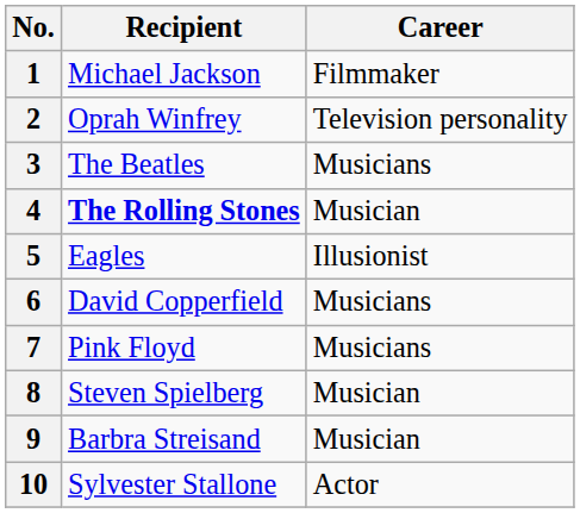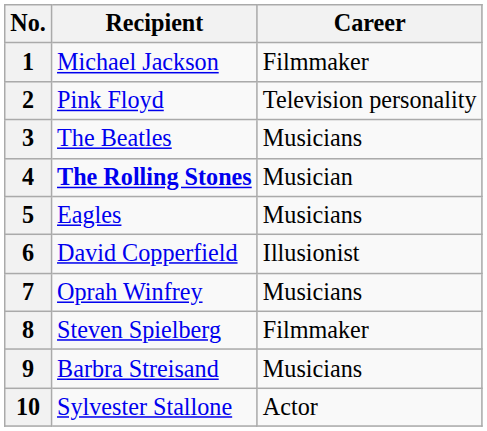2 | Recipient: Oprah Winfrey -> Pink Floyd
5 | Career: Illusionist -> Musicians
6 | Career: Musicians -> Illusionist
7 | Recipient: Pink Floyd -> Oprah Winfrey
8 | Career: Musician -> Filmmaker
9 | Career: Musician -> Musicians
